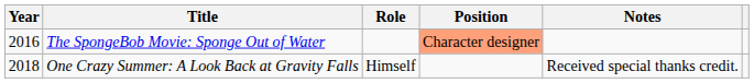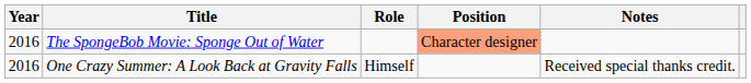One Crazy Summer: A Look Back at Gravity Falls | Year: 2018 -> 2016
